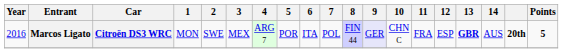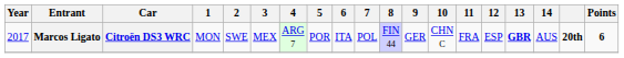Marcos Ligato | Year: 2016 -> 2017
Marcos Ligato | 9: lavender background -> no background
Marcos Ligato | Points: 5 -> 6
